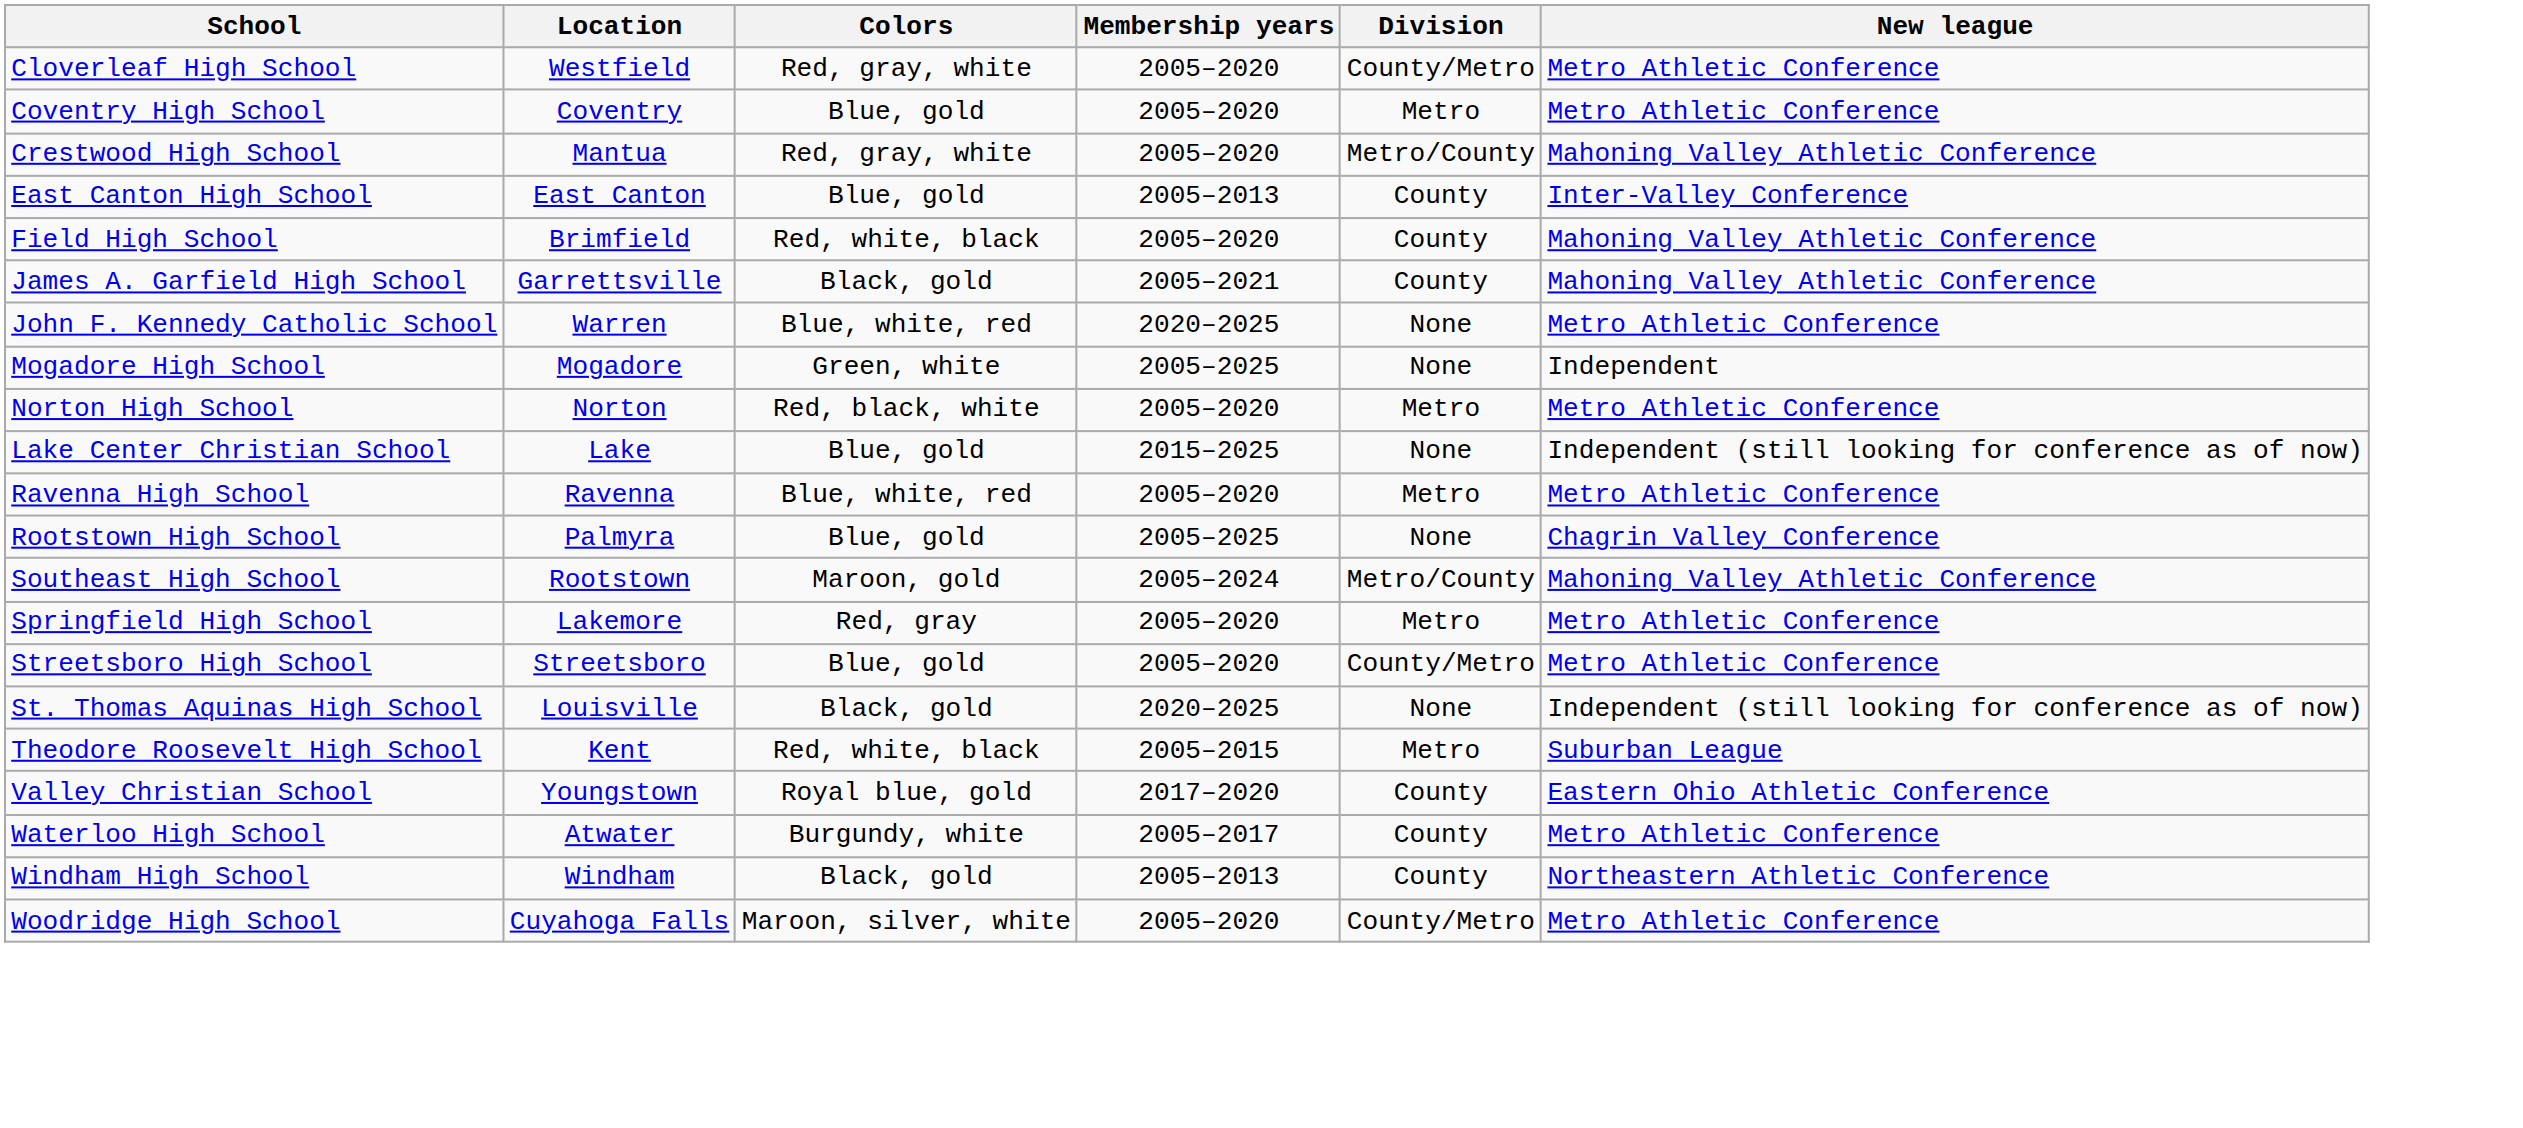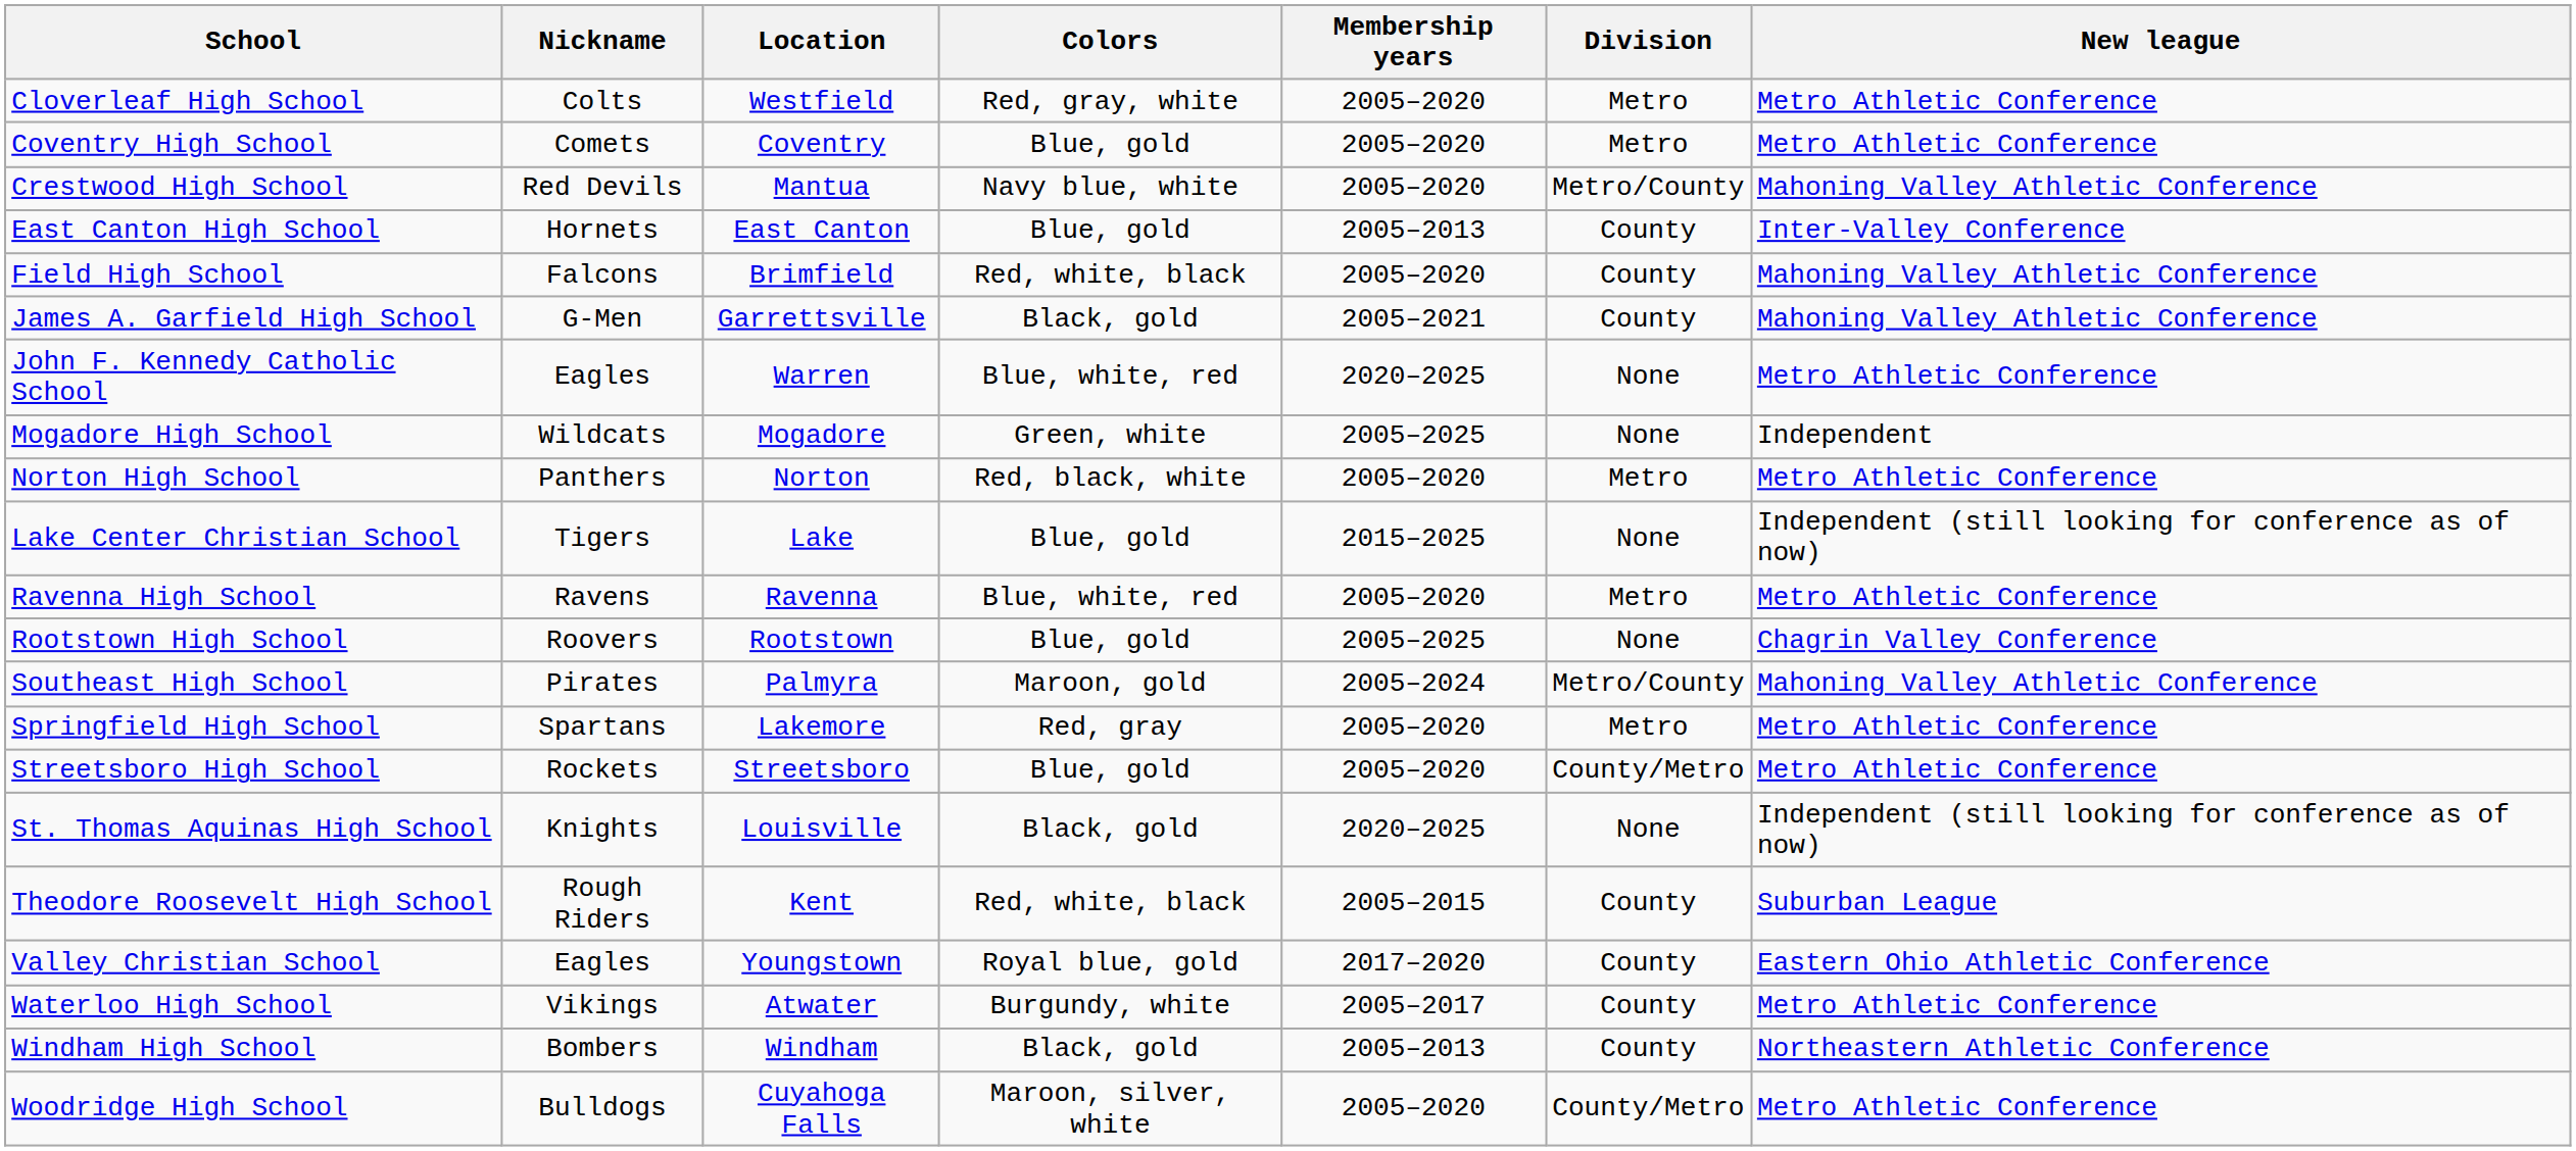+ column: Nickname | Colts | Comets | Red Devils | Hornets | Falcons | G-Men | Eagles | Wildcats | Panthers | Tigers | Ravens | Roovers | Pirates | Spartans | Rockets | Knights | Rough Riders | Eagles | Vikings | Bombers | Bulldogs
Cloverleaf High School | Division: County/Metro -> Metro
Crestwood High School | Colors: Red, gray, white -> Navy blue, white
Rootstown High School | Location: Palmyra -> Rootstown
Southeast High School | Location: Rootstown -> Palmyra
Theodore Roosevelt High School | Division: Metro -> County
